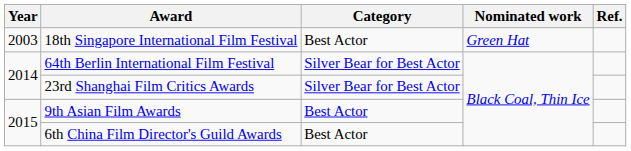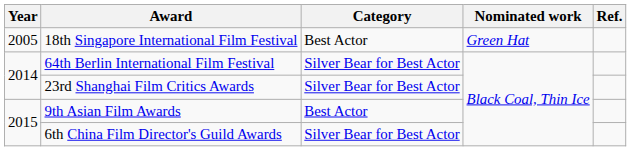18th Singapore International Film Festival | Year: 2003 -> 2005
6th China Film Director's Guild Awards | Category: Best Actor -> Silver Bear for Best Actor
